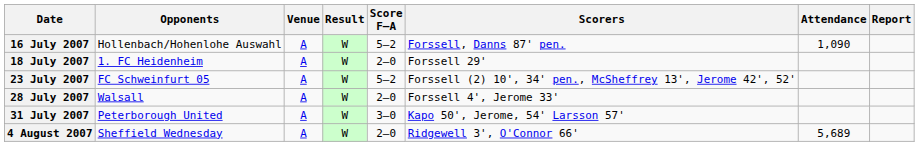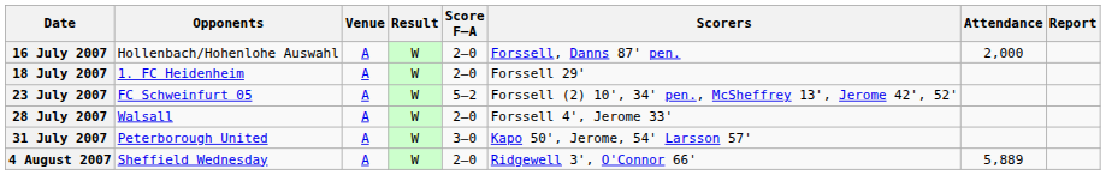16 July 2007 | Score F–A: 5–2 -> 2–0
16 July 2007 | Attendance: 1,090 -> 2,000
4 August 2007 | Attendance: 5,689 -> 5,889
